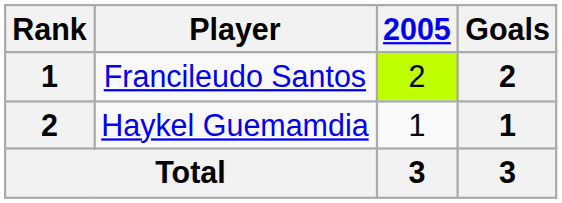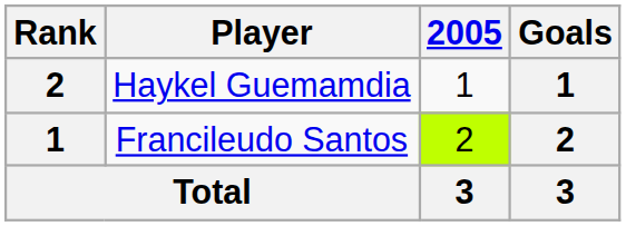rows swapped: Francileudo Santos <-> Haykel Guemamdia
